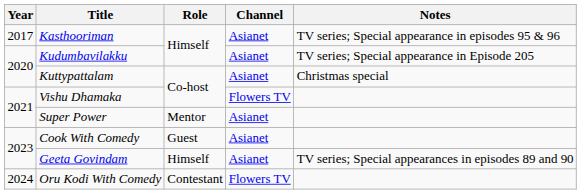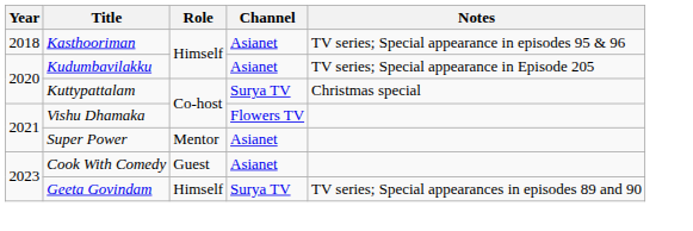Kasthooriman | Year: 2017 -> 2018
Kuttypattalam | Channel: Asianet -> Surya TV
Geeta Govindam | Channel: Asianet -> Surya TV
- row: 2024 | Oru Kodi With Comedy | Contestant | Flowers TV
